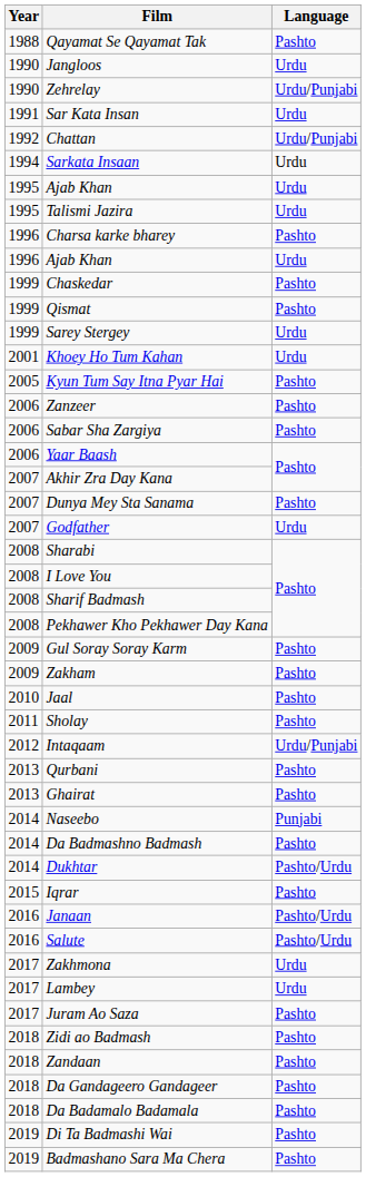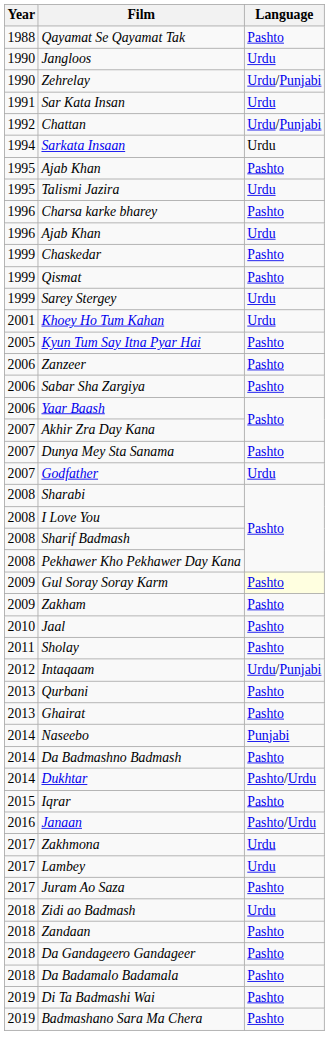1995 / Ajab Khan | Language: Urdu -> Pashto
Gul Soray Soray Karm | Language: no background -> lightyellow background
- row: 2016 | Salute | Pashto/Urdu
Zidi ao Badmash | Language: Pashto -> Urdu
